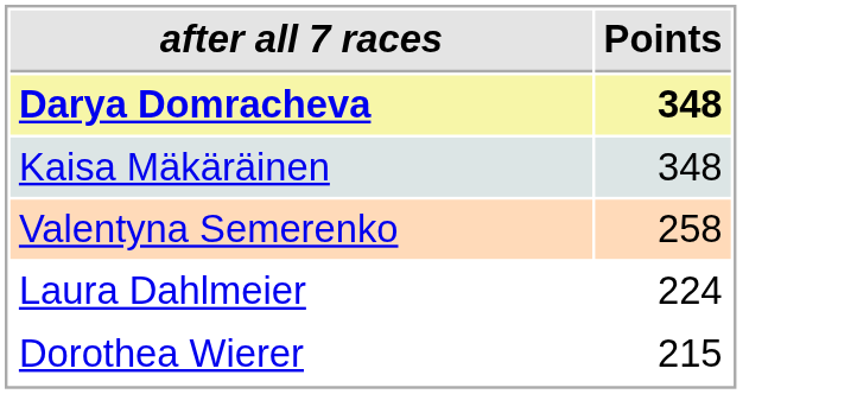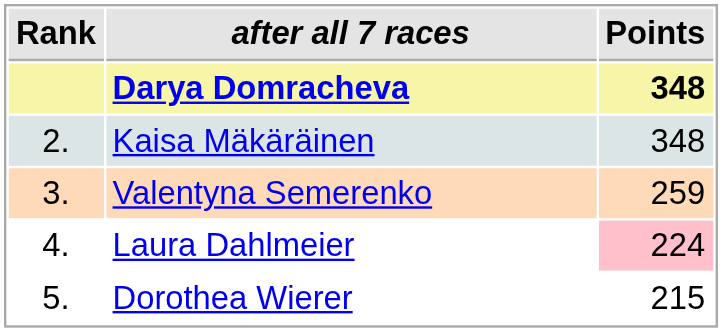+ column: Rank | 2. | 3. | 4. | 5.
Valentyna Semerenko | Points: 258 -> 259
Laura Dahlmeier | Points: no background -> pink background
